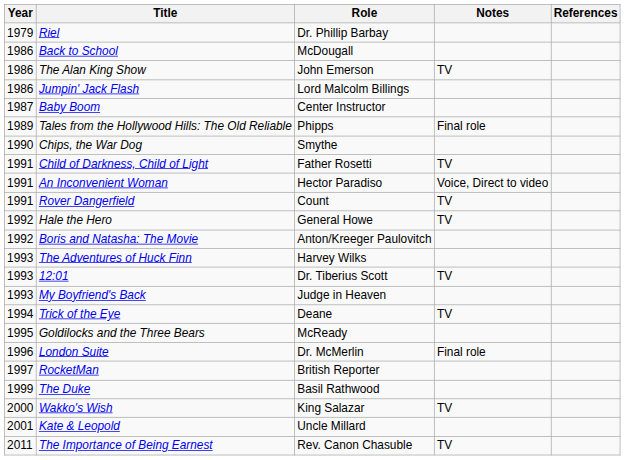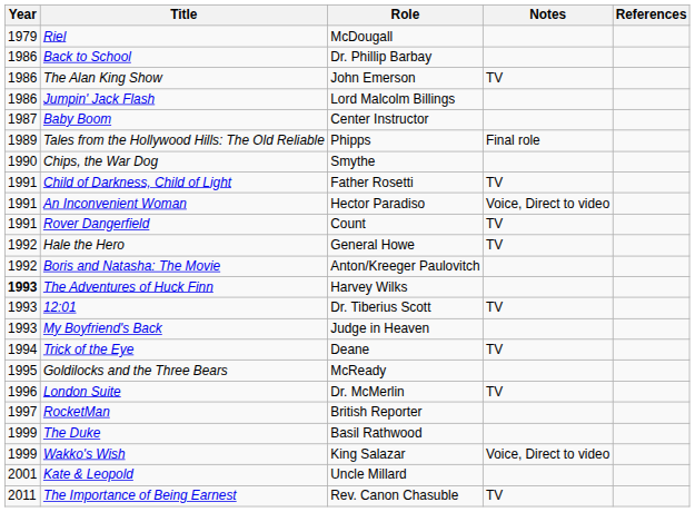Riel | Role: Dr. Phillip Barbay -> McDougall
Back to School | Role: McDougall -> Dr. Phillip Barbay
The Adventures of Huck Finn | Year: normal -> bold
London Suite | Notes: Final role -> TV
Wakko's Wish | Year: 2000 -> 1999
Wakko's Wish | Notes: TV -> Voice, Direct to video
